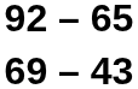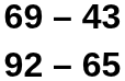rows swapped: 92 – 65 <-> 69 – 43
